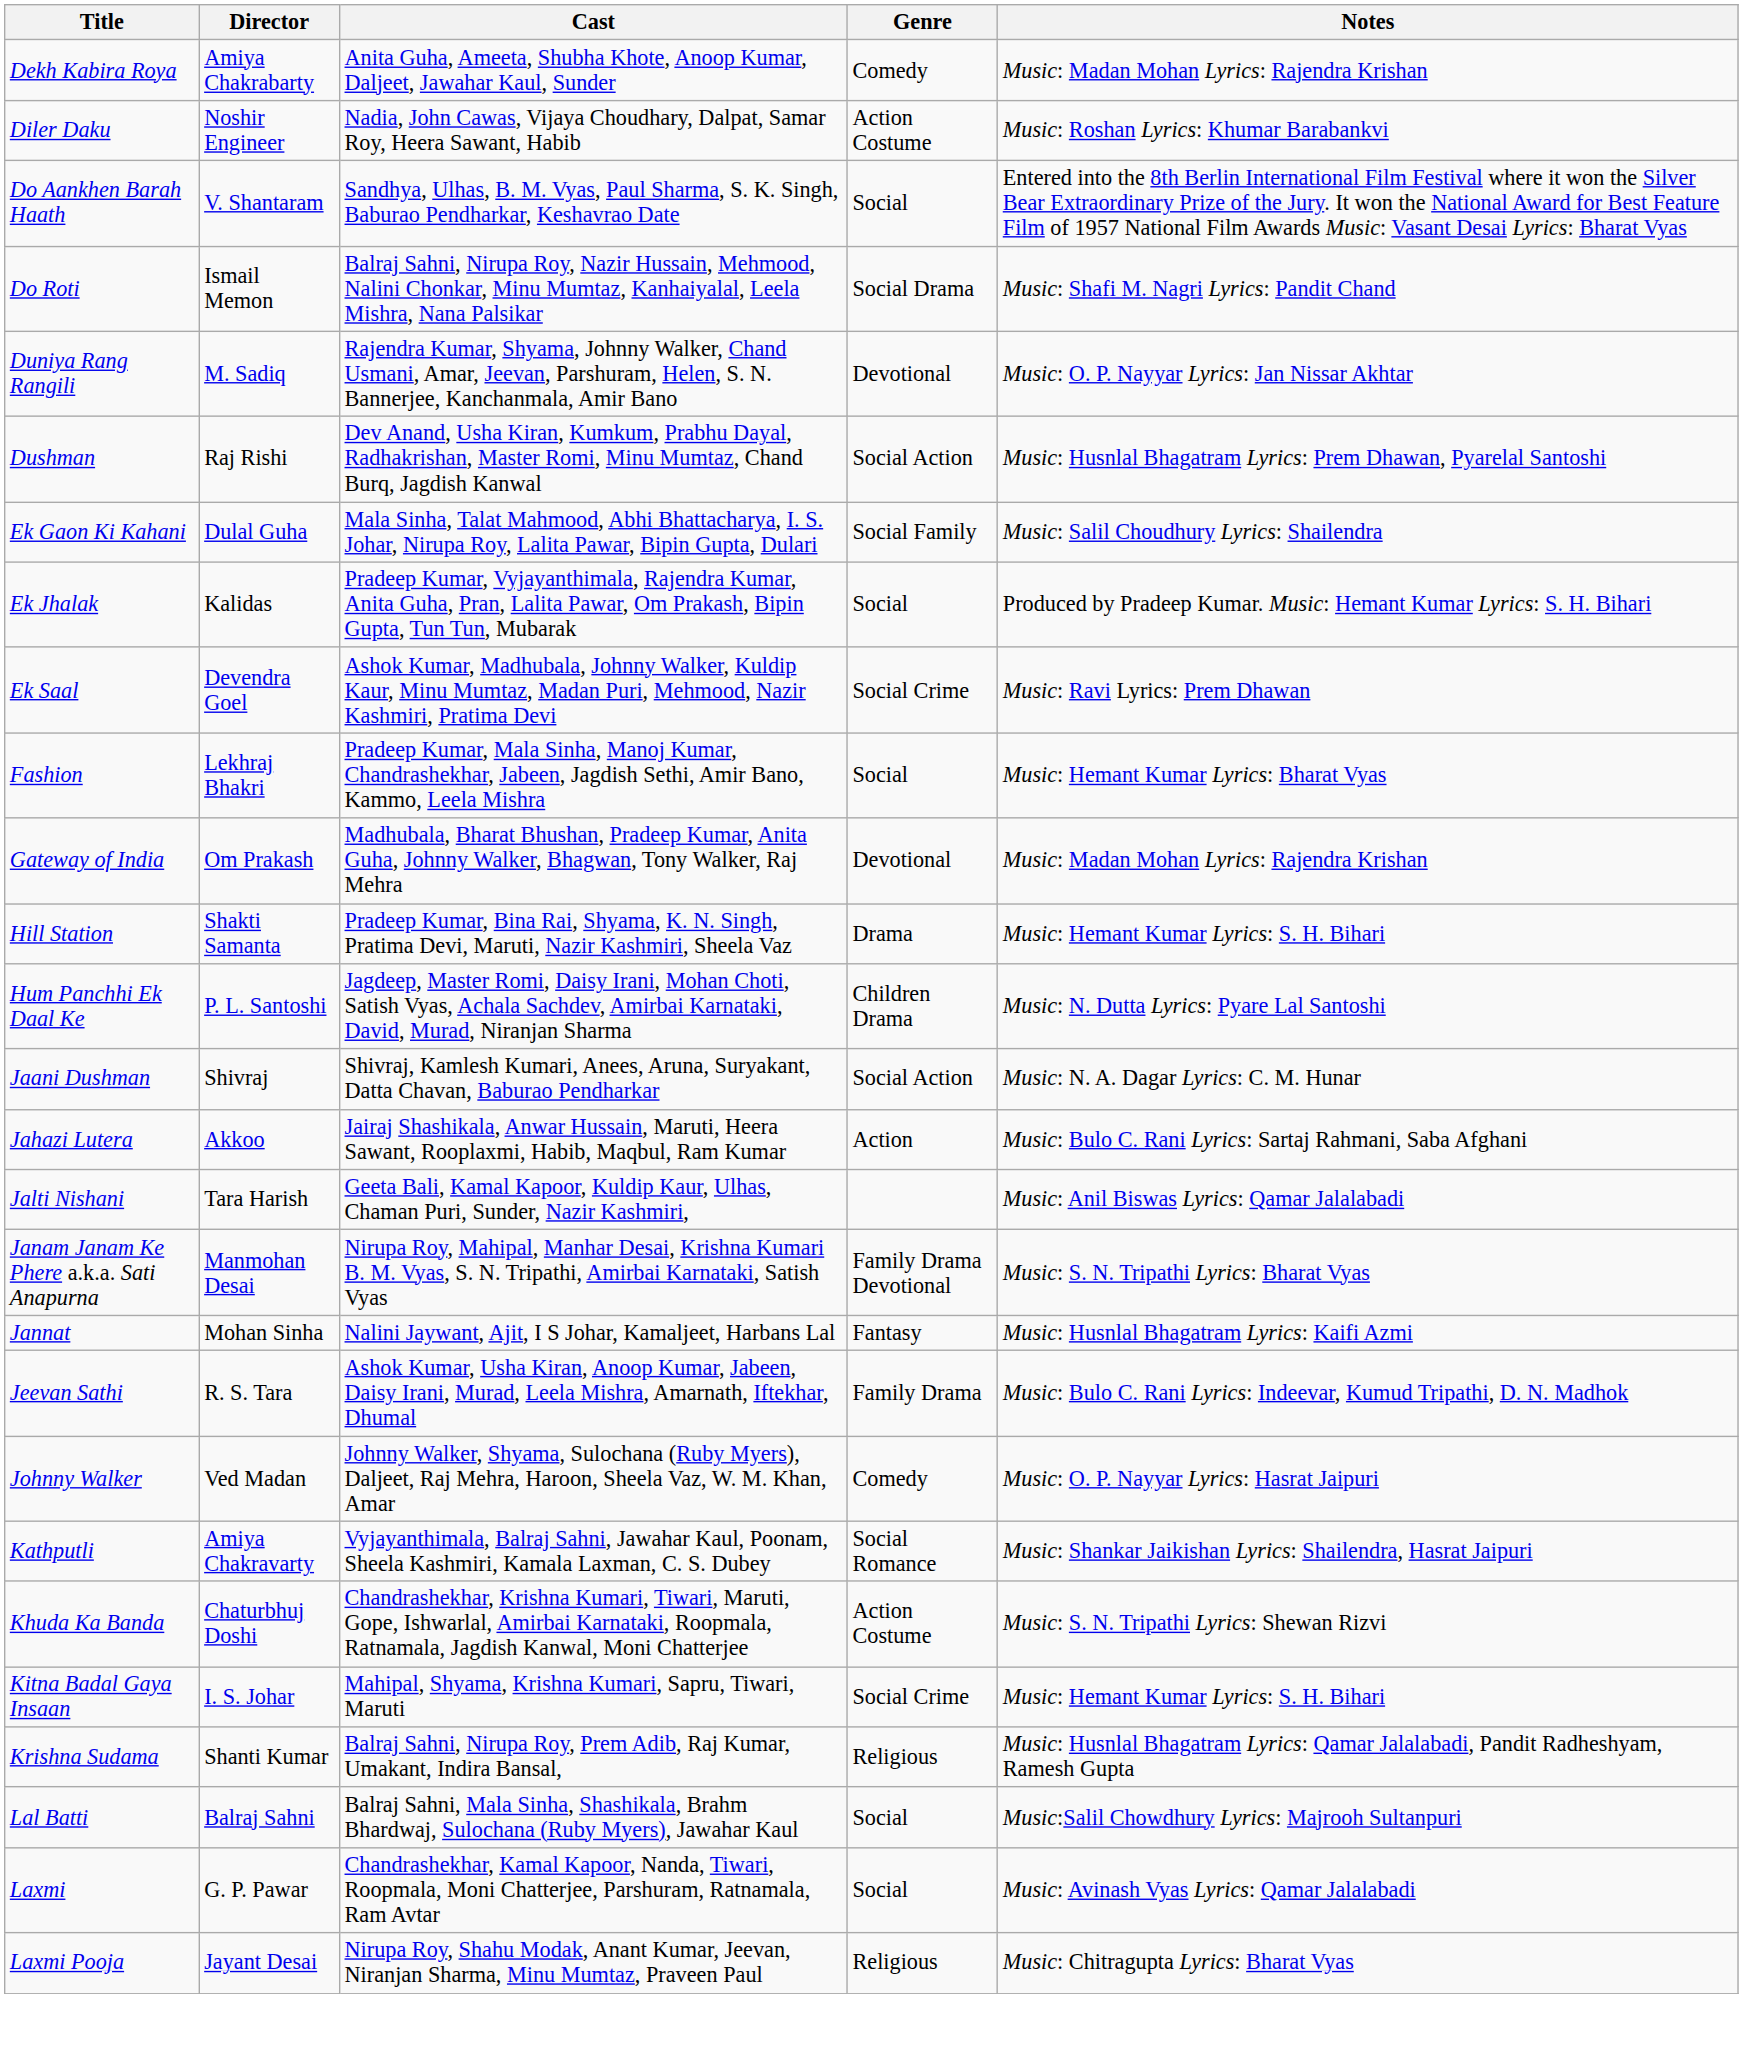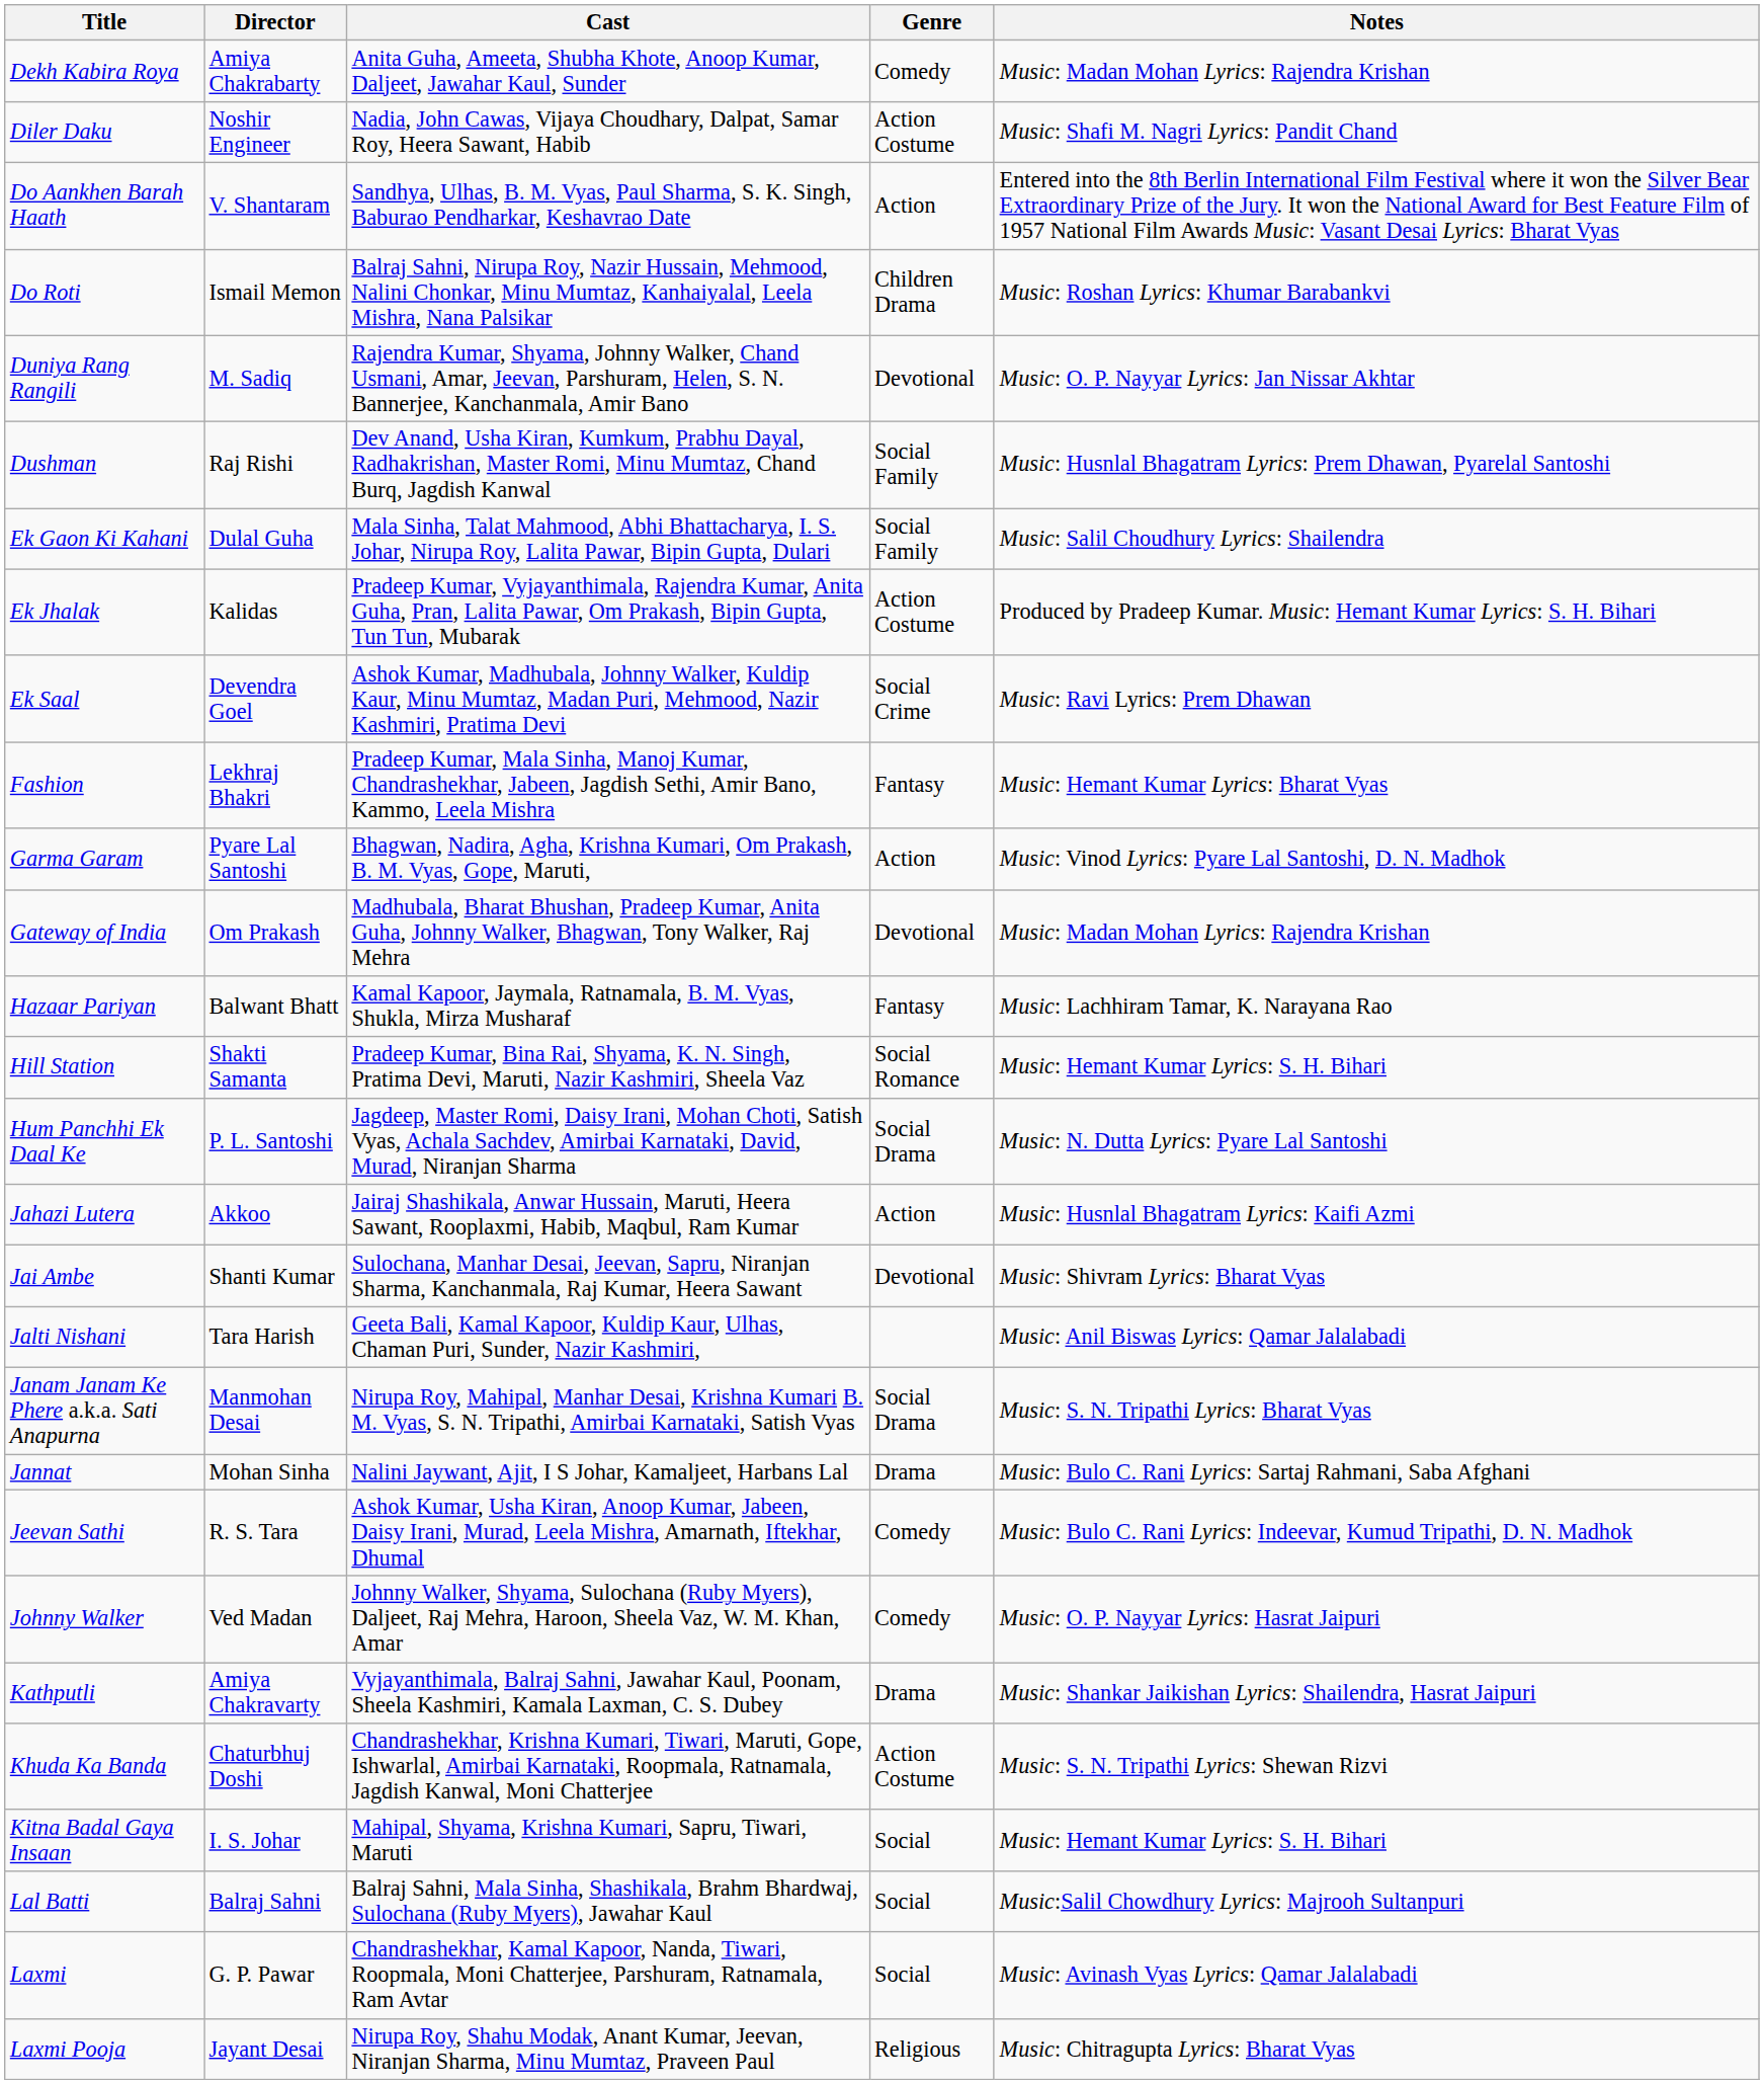Diler Daku | Notes: Music: Roshan Lyrics: Khumar Barabankvi -> Music: Shafi M. Nagri Lyrics: Pandit Chand
Do Aankhen Barah Haath | Genre: Social -> Action
Do Roti | Genre: Social Drama -> Children Drama
Do Roti | Notes: Music: Shafi M. Nagri Lyrics: Pandit Chand -> Music: Roshan Lyrics: Khumar Barabankvi
Dushman | Genre: Social Action -> Social Family
Ek Jhalak | Genre: Social -> Action Costume
Fashion | Genre: Social -> Fantasy
+ row: Garma Garam | Pyare Lal Santoshi | Bhagwan, Nadira, Agha, Krishna Kumari, Om Prakash, B. M. Vyas, Gope, Maruti, | Action | Music: Vinod Lyrics: Pyare Lal Santoshi, D. N. Madhok
+ row: Hazaar Pariyan | Balwant Bhatt | Kamal Kapoor, Jaymala, Ratnamala, B. M. Vyas, Shukla, Mirza Musharaf | Fantasy | Music: Lachhiram Tamar, K. Narayana Rao
Hill Station | Genre: Drama -> Social Romance
Hum Panchhi Ek Daal Ke | Genre: Children Drama -> Social Drama
- row: Jaani Dushman | Shivraj | Shivraj, Kamlesh Kumari, Anees, Aruna, Suryakant, Datta Chavan, Baburao Pendharkar | Social Action | Music: N. A. Dagar Lyrics: C. M. Hunar
Jahazi Lutera | Notes: Music: Bulo C. Rani Lyrics: Sartaj Rahmani, Saba Afghani -> Music: Husnlal Bhagatram Lyrics: Kaifi Azmi
+ row: Jai Ambe | Shanti Kumar | Sulochana, Manhar Desai, Jeevan, Sapru, Niranjan Sharma, Kanchanmala, Raj Kumar, Heera Sawant | Devotional | Music: Shivram Lyrics: Bharat Vyas
Janam Janam Ke Phere a.k.a. Sati Anapurna | Genre: Family Drama Devotional -> Social Drama
Jannat | Genre: Fantasy -> Drama
Jannat | Notes: Music: Husnlal Bhagatram Lyrics: Kaifi Azmi -> Music: Bulo C. Rani Lyrics: Sartaj Rahmani, Saba Afghani
Jeevan Sathi | Genre: Family Drama -> Comedy
Kathputli | Genre: Social Romance -> Drama
Kitna Badal Gaya Insaan | Genre: Social Crime -> Social
- row: Krishna Sudama | Shanti Kumar | Balraj Sahni, Nirupa Roy, Prem Adib, Raj Kumar, Umakant, Indira Bansal, | Religious | Music: Husnlal Bhagatram Lyrics: Qamar Jalalabadi, Pandit Radheshyam, Ramesh Gupta
